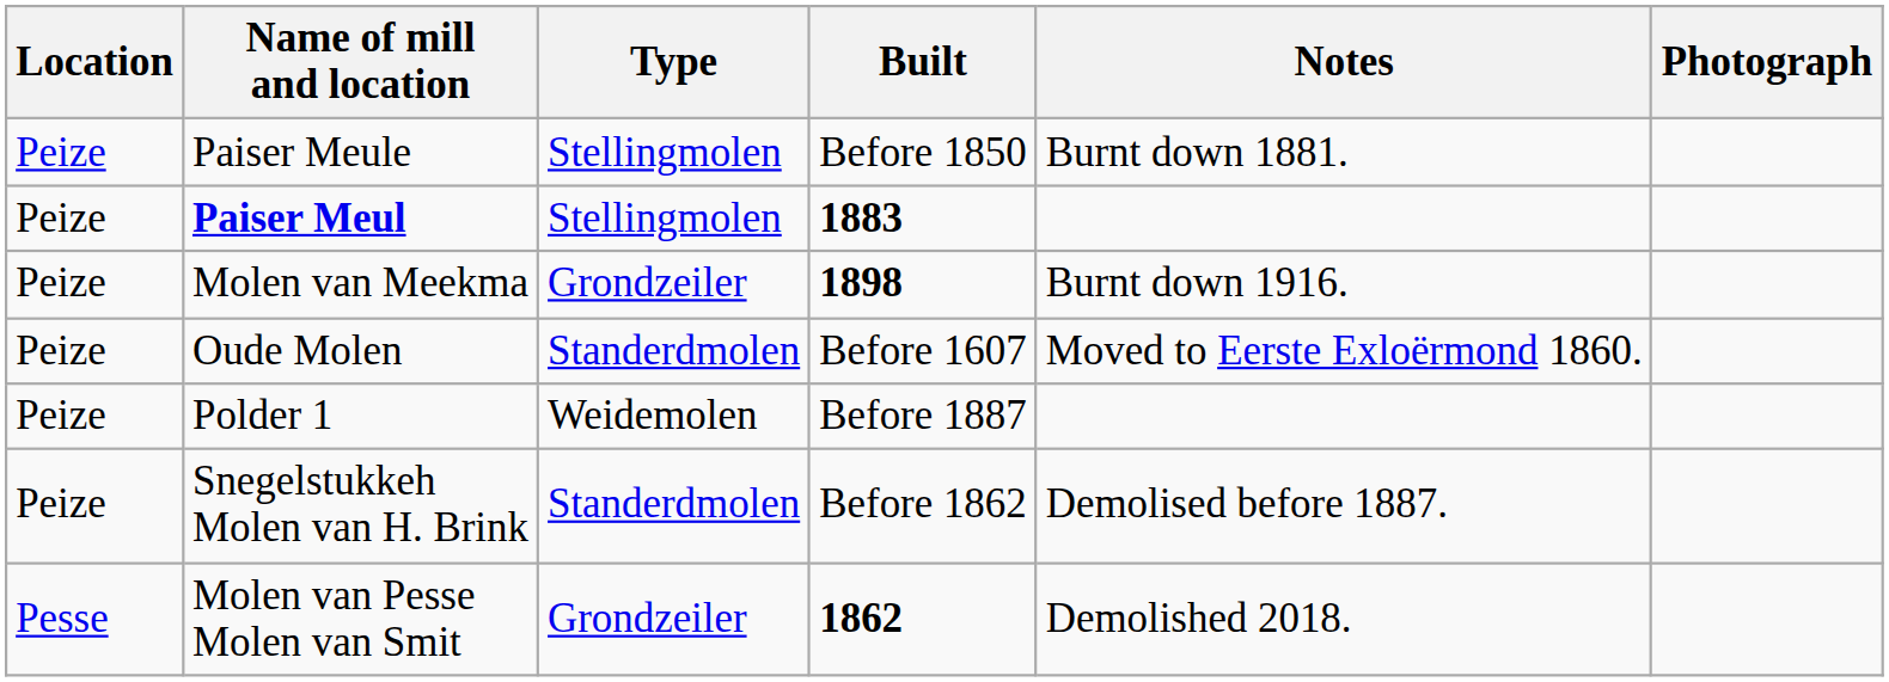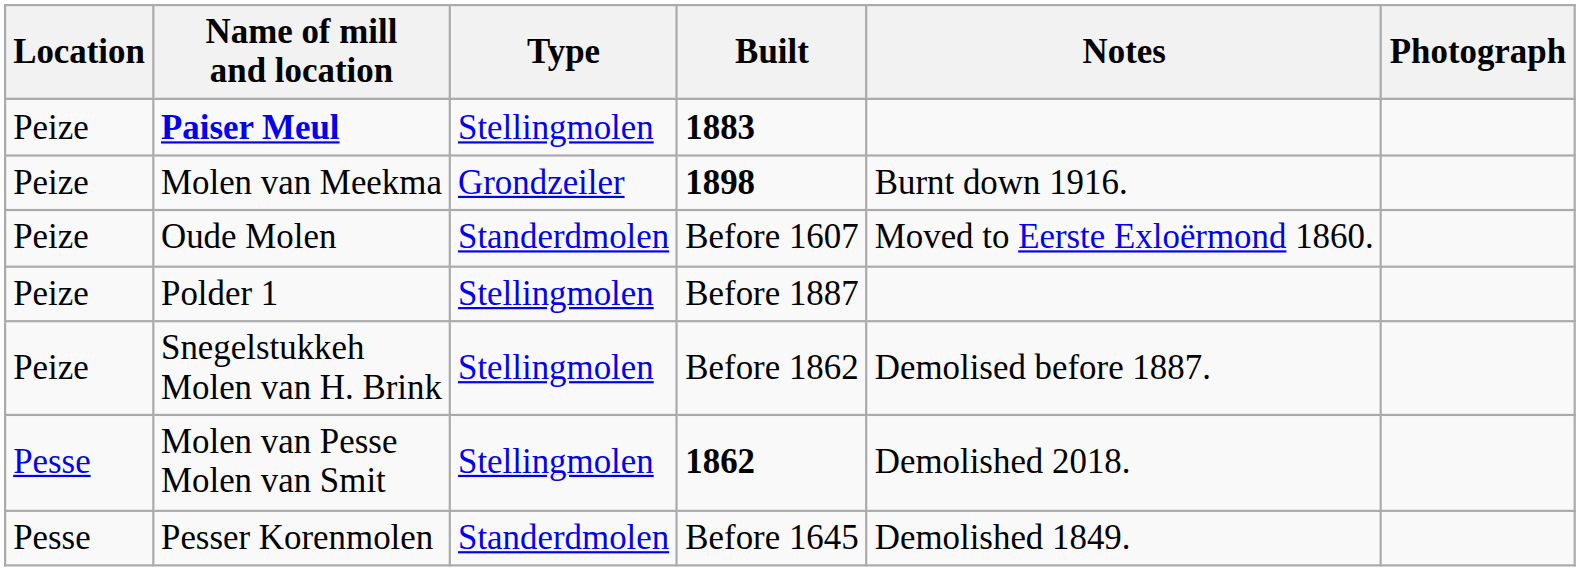- row: Peize | Paiser Meule | Stellingmolen | Before 1850 | Burnt down 1881.
Polder 1 | Type: Weidemolen -> Stellingmolen
Snegelstukkeh Molen van H. Brink | Type: Standerdmolen -> Stellingmolen
Molen van Pesse Molen van Smit | Type: Grondzeiler -> Stellingmolen
+ row: Pesse | Pesser Korenmolen | Standerdmolen | Before 1645 | Demolished 1849.
